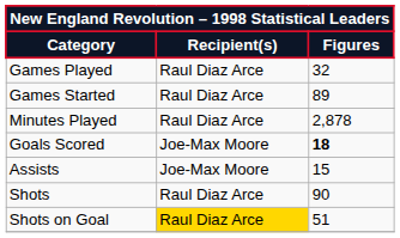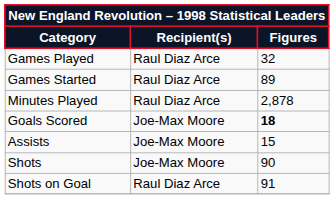Shots | Recipient(s): Raul Diaz Arce -> Joe-Max Moore
Shots on Goal | Recipient(s): gold background -> no background
Shots on Goal | Figures: 51 -> 91
